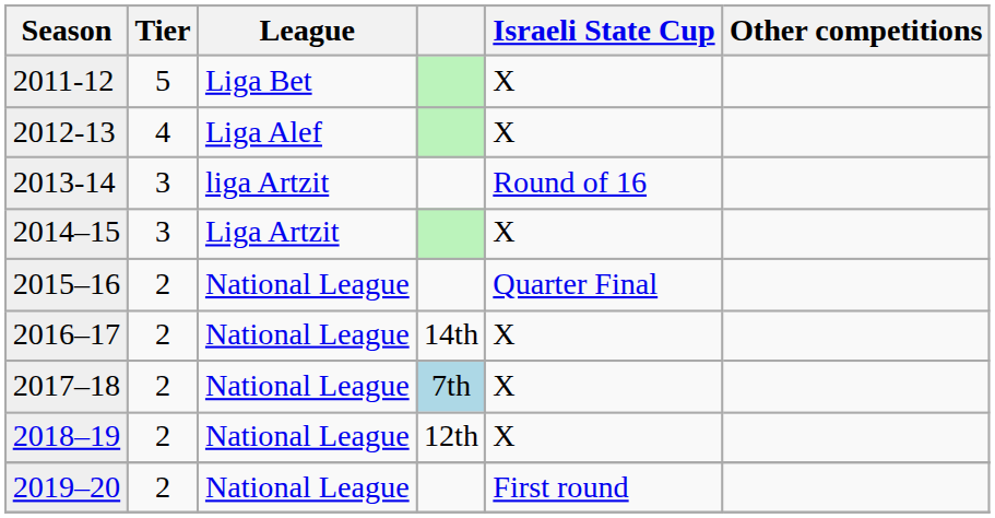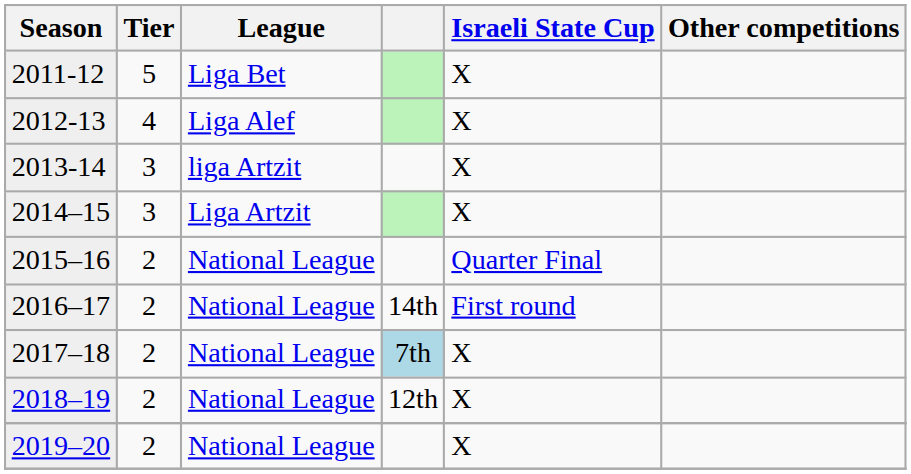2013-14 | Israeli State Cup: Round of 16 -> X
2016–17 | Israeli State Cup: X -> First round
2019–20 | Israeli State Cup: First round -> X
